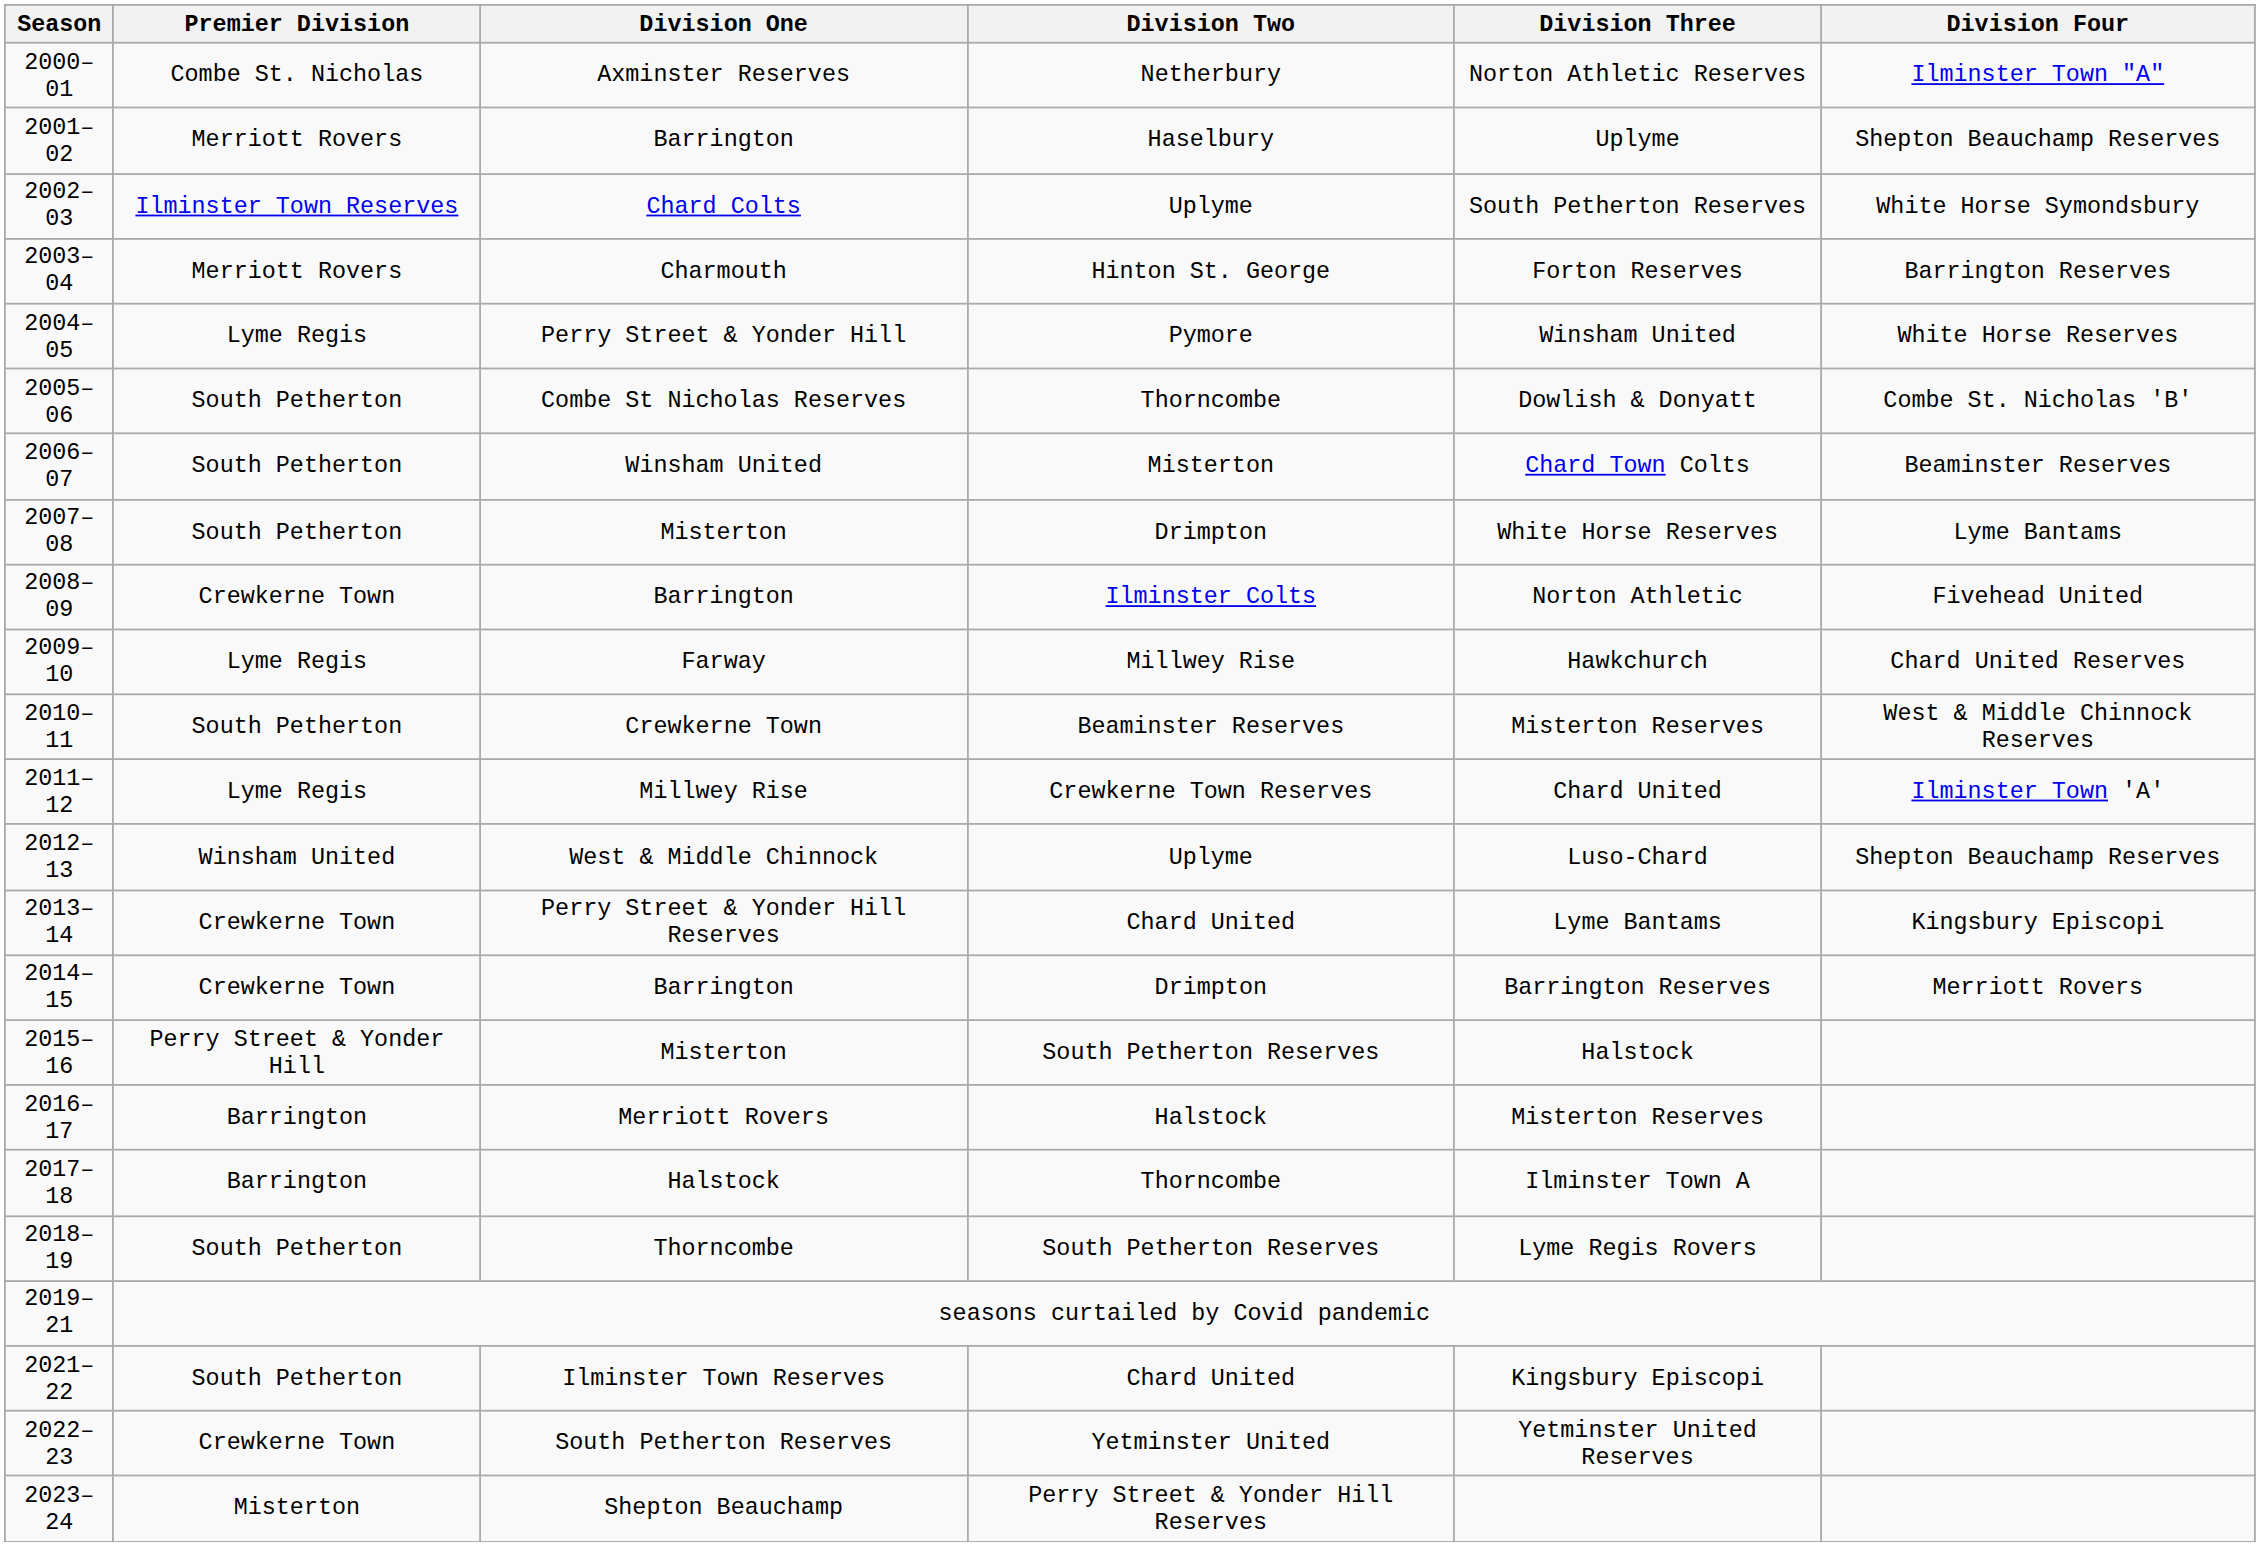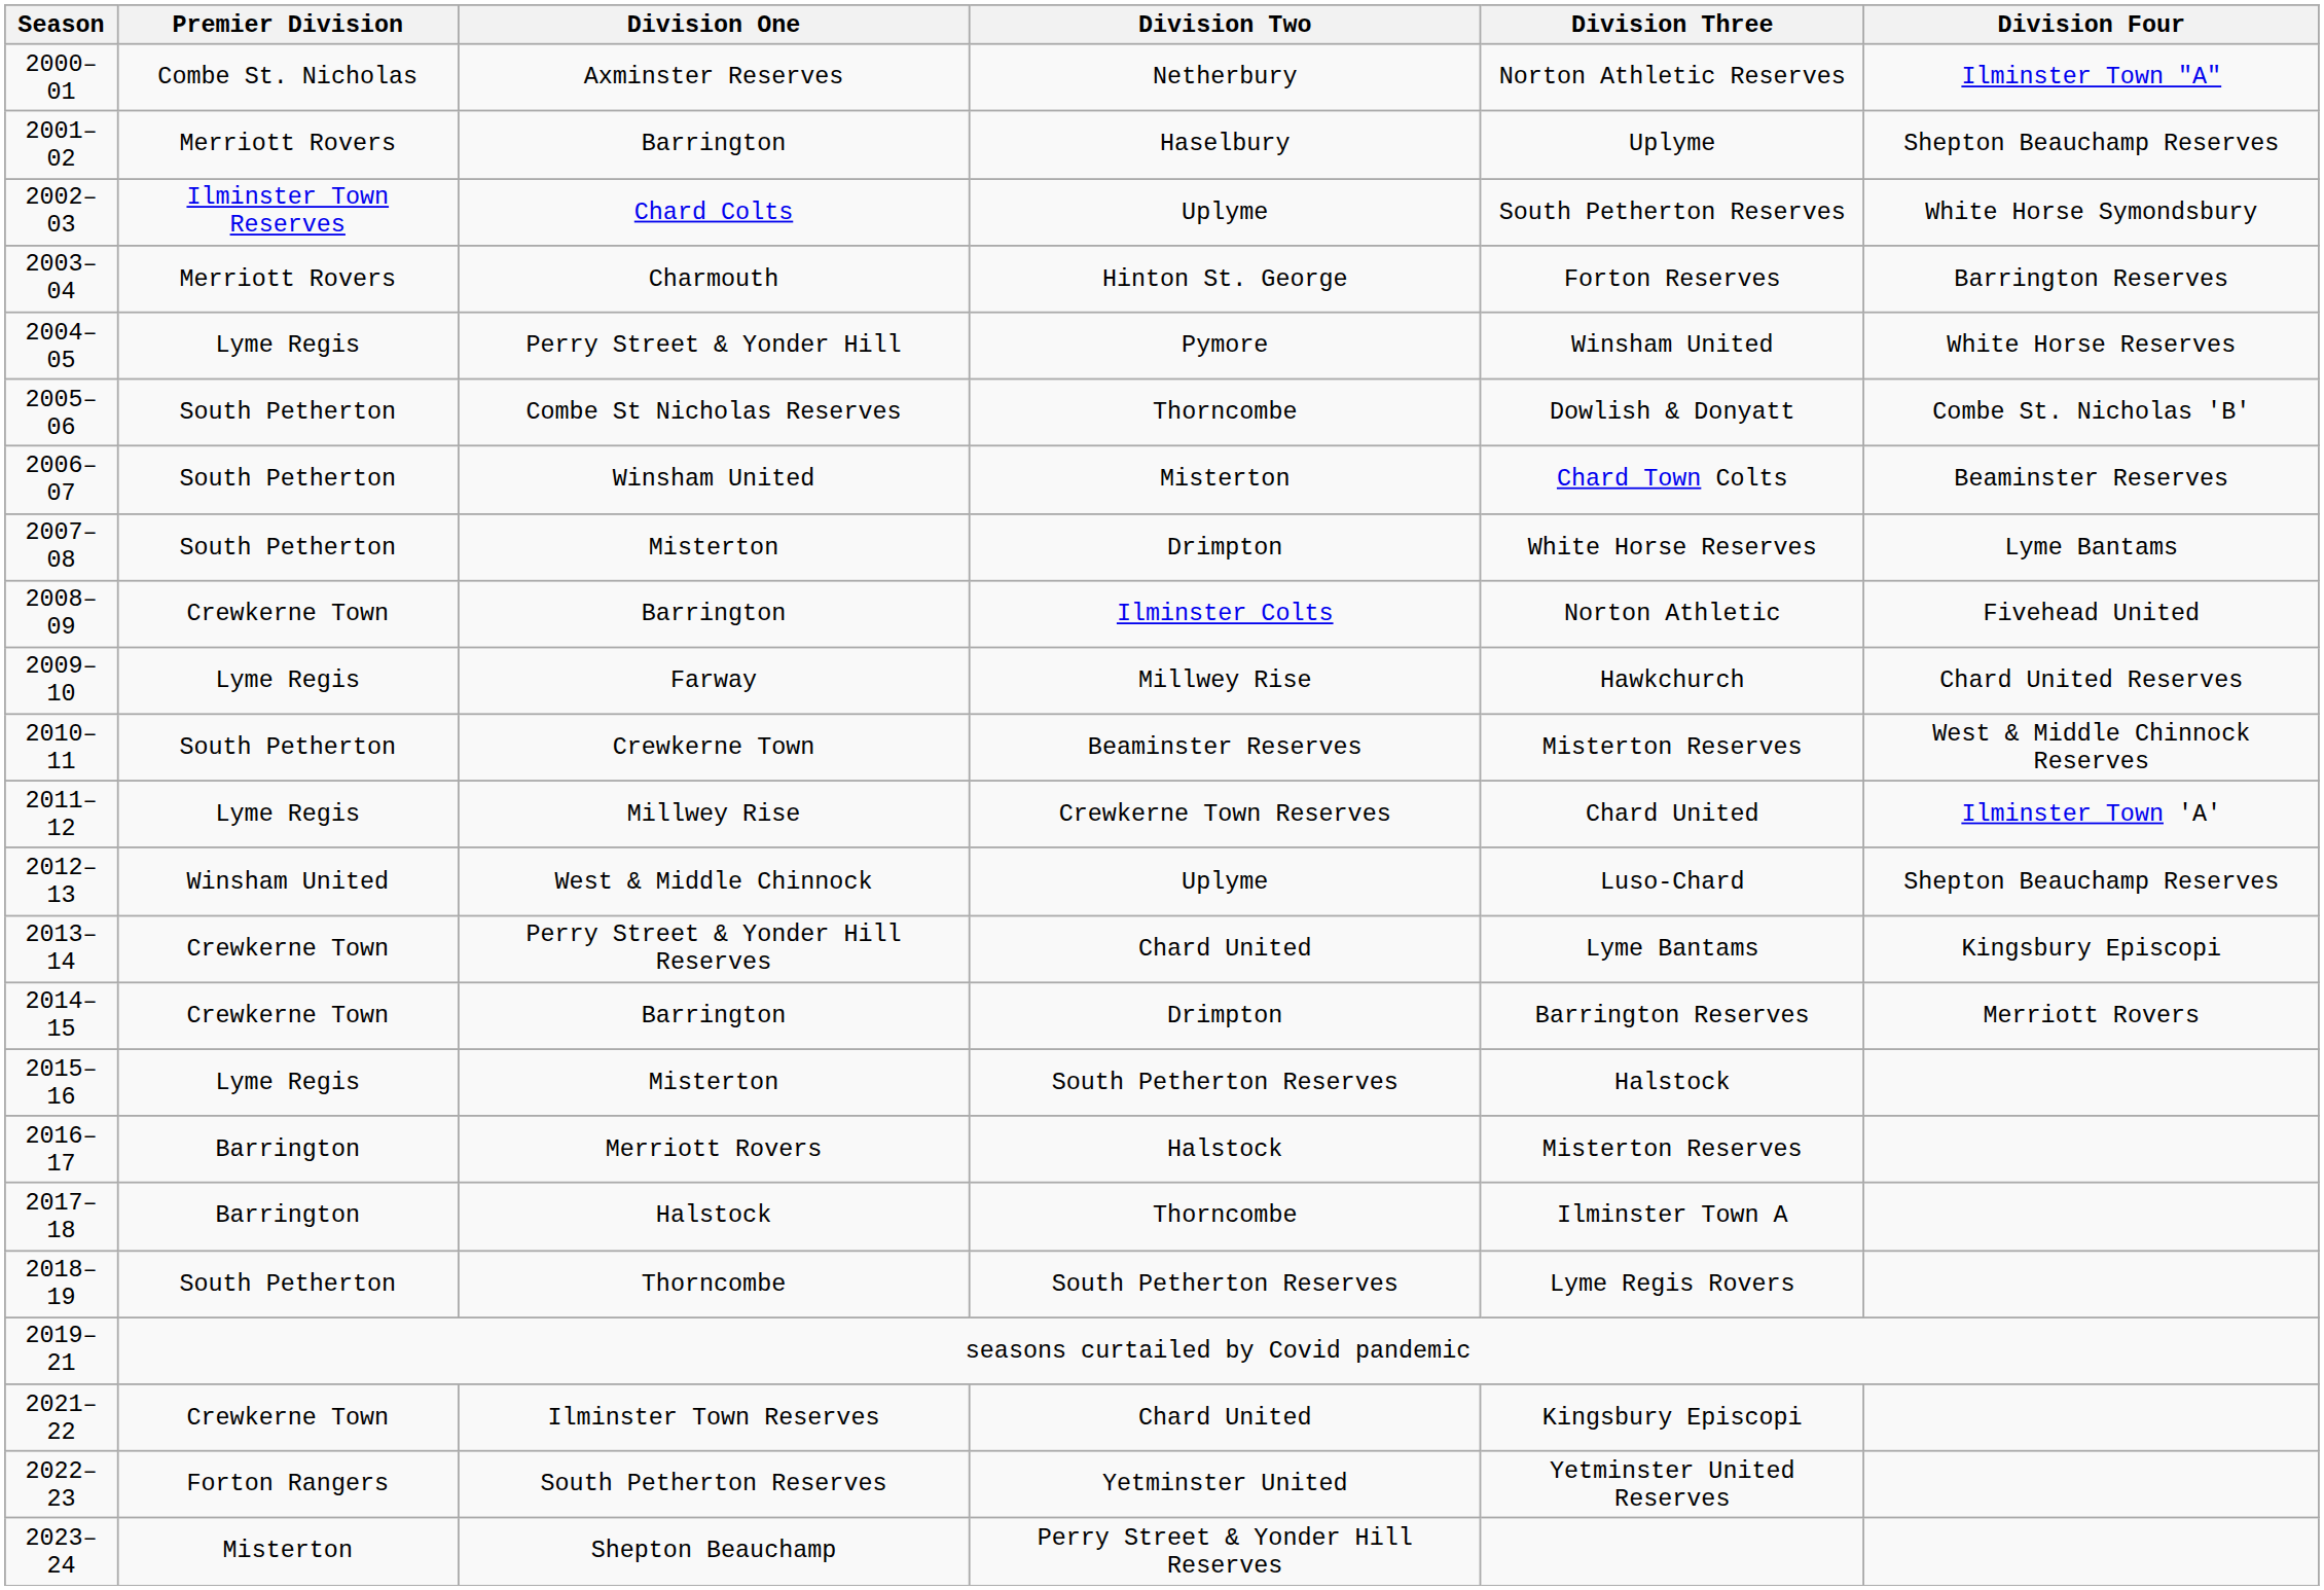2015–16 | Premier Division: Perry Street & Yonder Hill -> Lyme Regis
2021–22 | Premier Division: South Petherton -> Crewkerne Town
2022–23 | Premier Division: Crewkerne Town -> Forton Rangers
